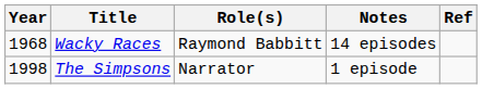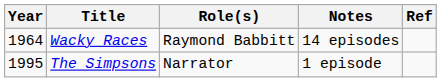Wacky Races | Year: 1968 -> 1964
The Simpsons | Year: 1998 -> 1995
